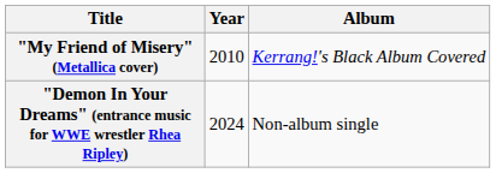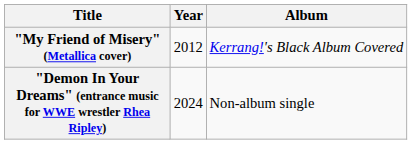"My Friend of Misery" (Metallica cover) | Year: 2010 -> 2012
